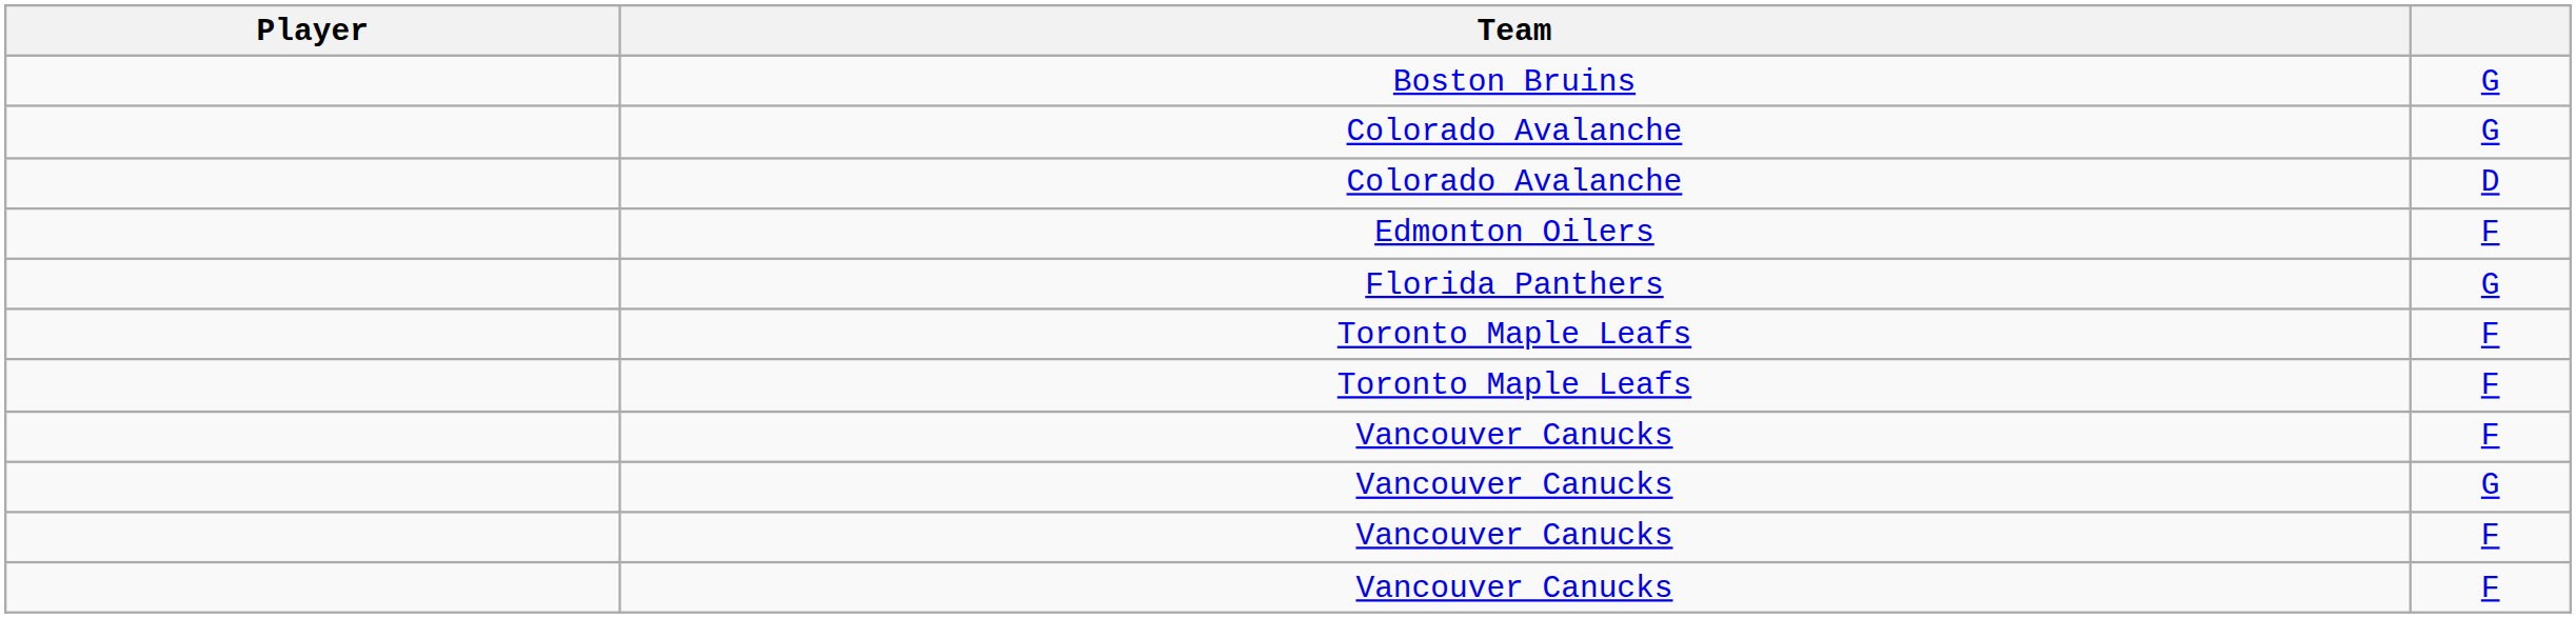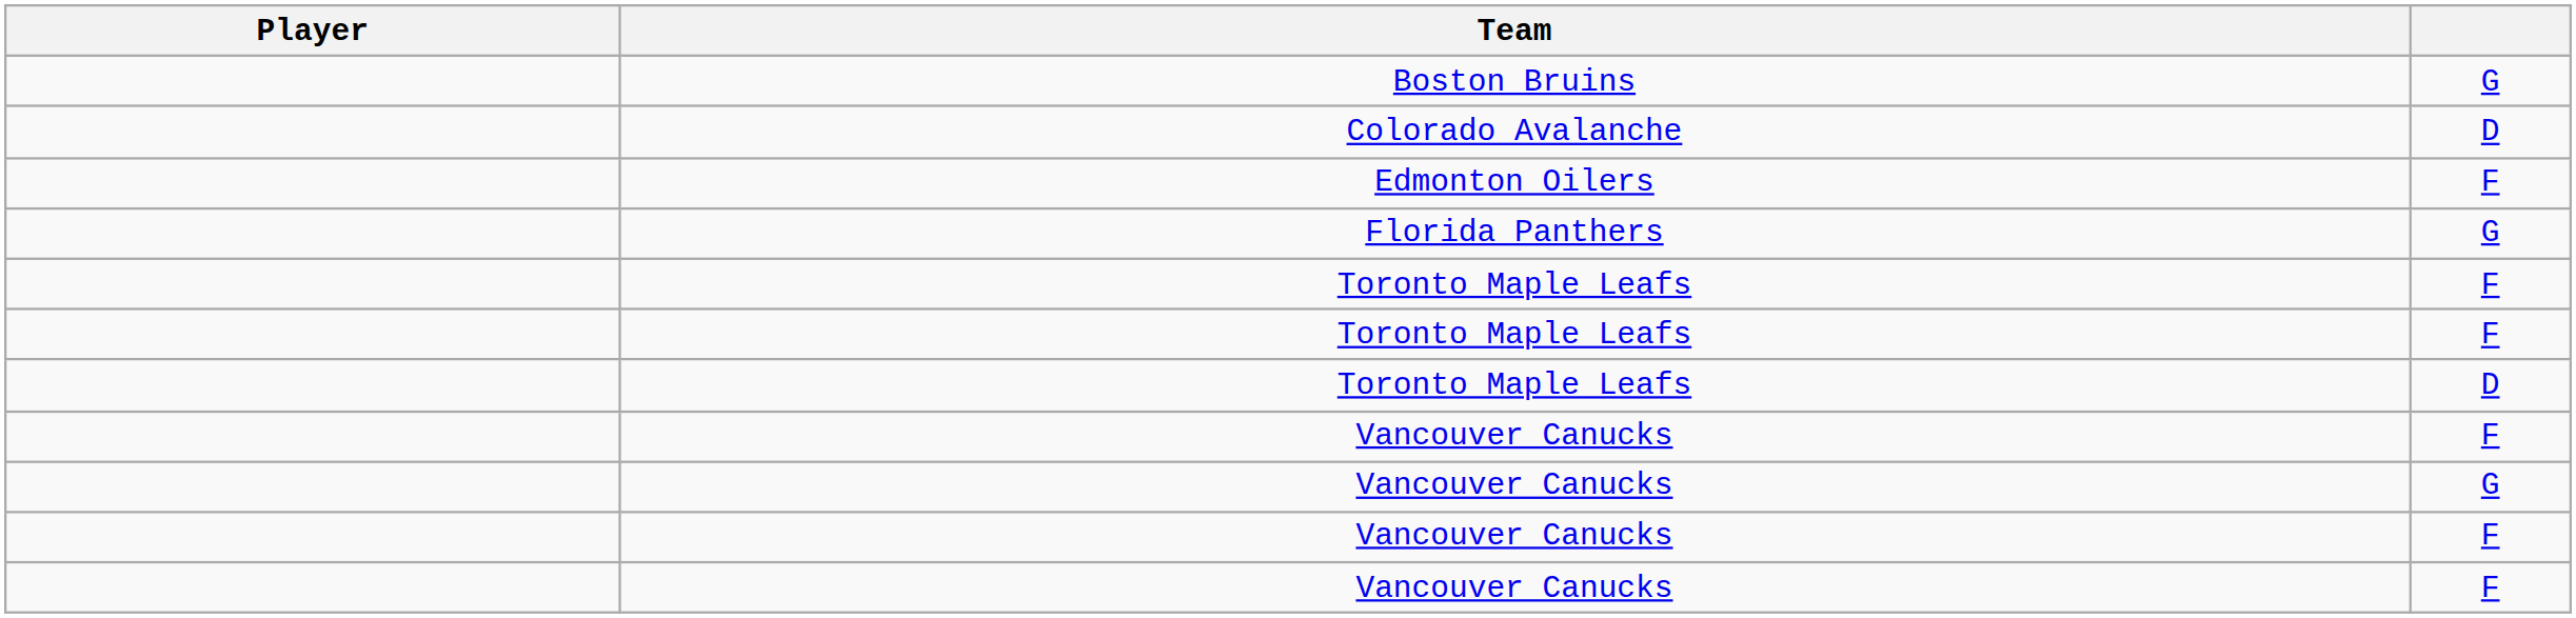- row: Colorado Avalanche | G
+ row: Toronto Maple Leafs | D
